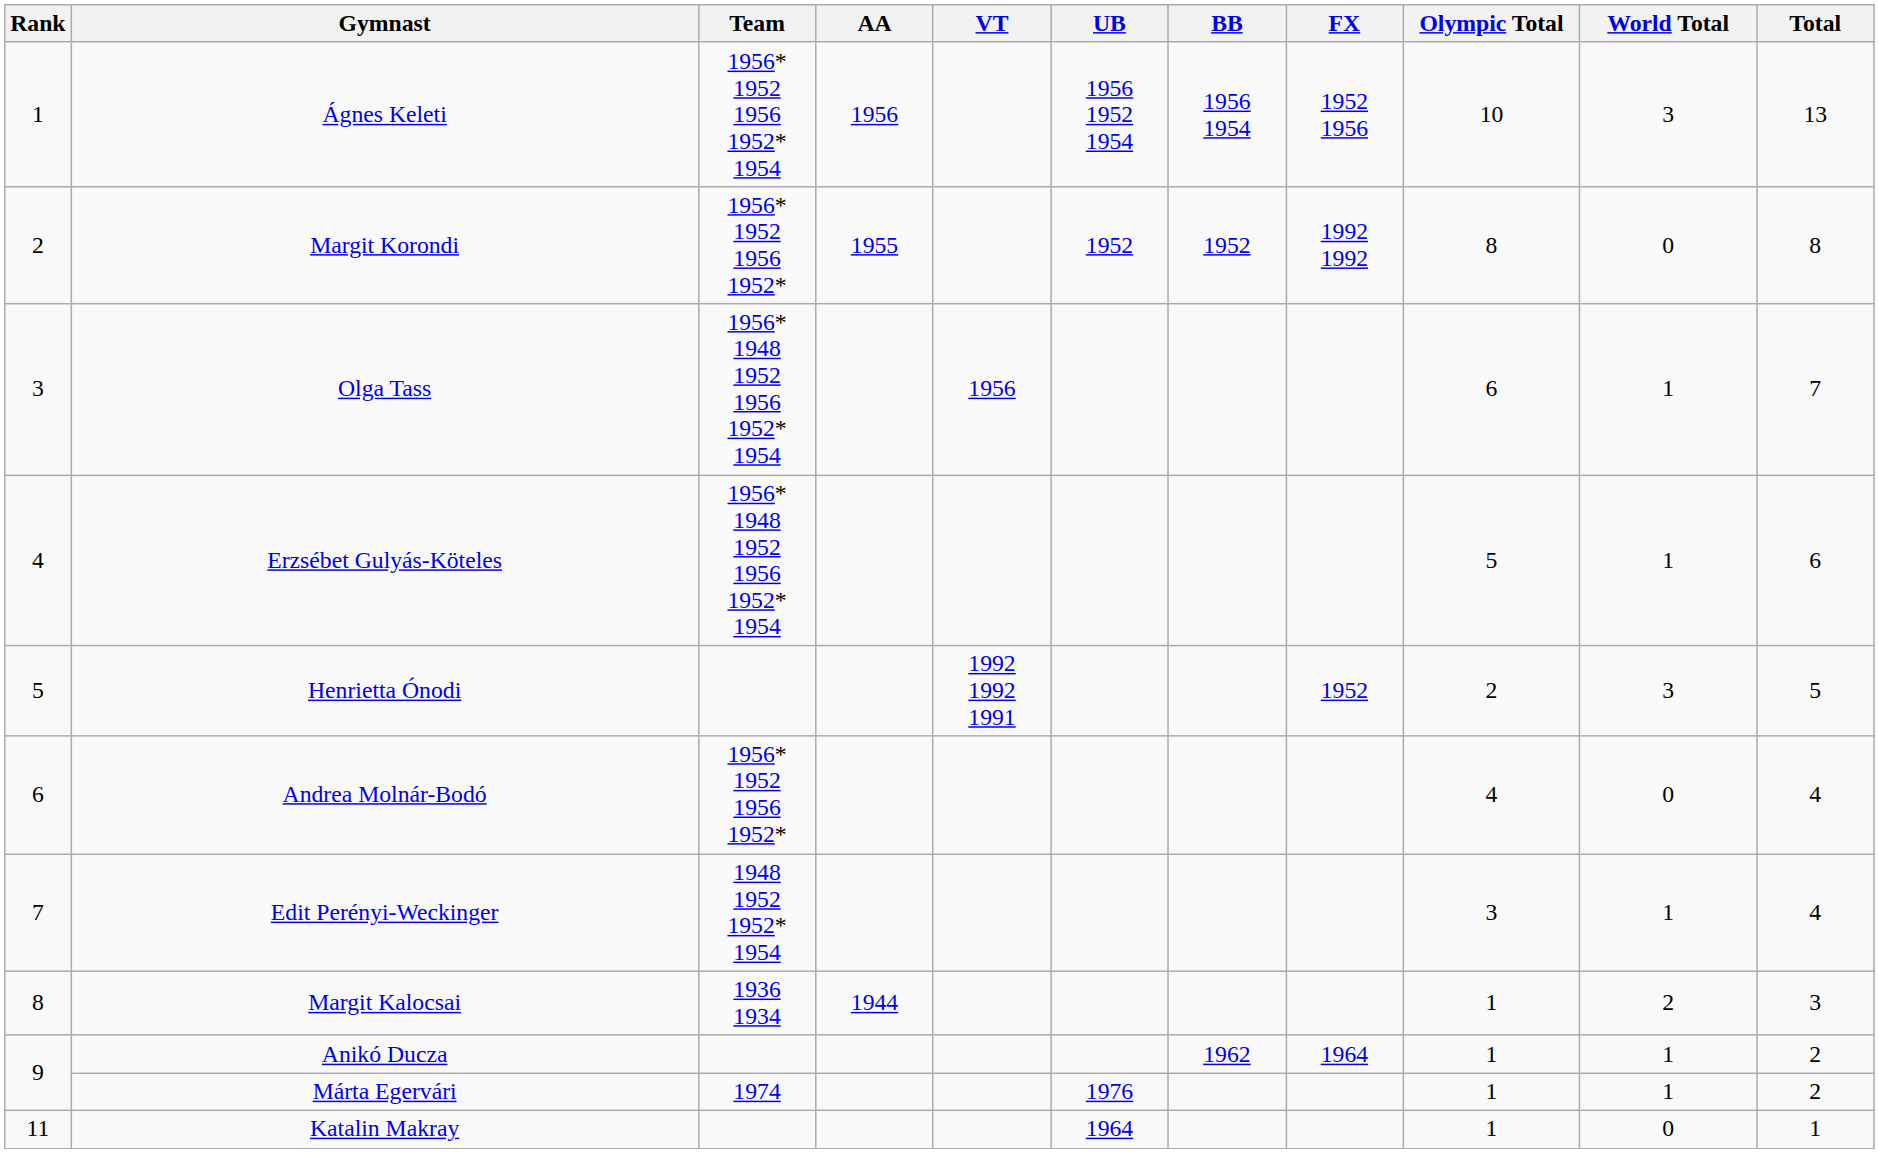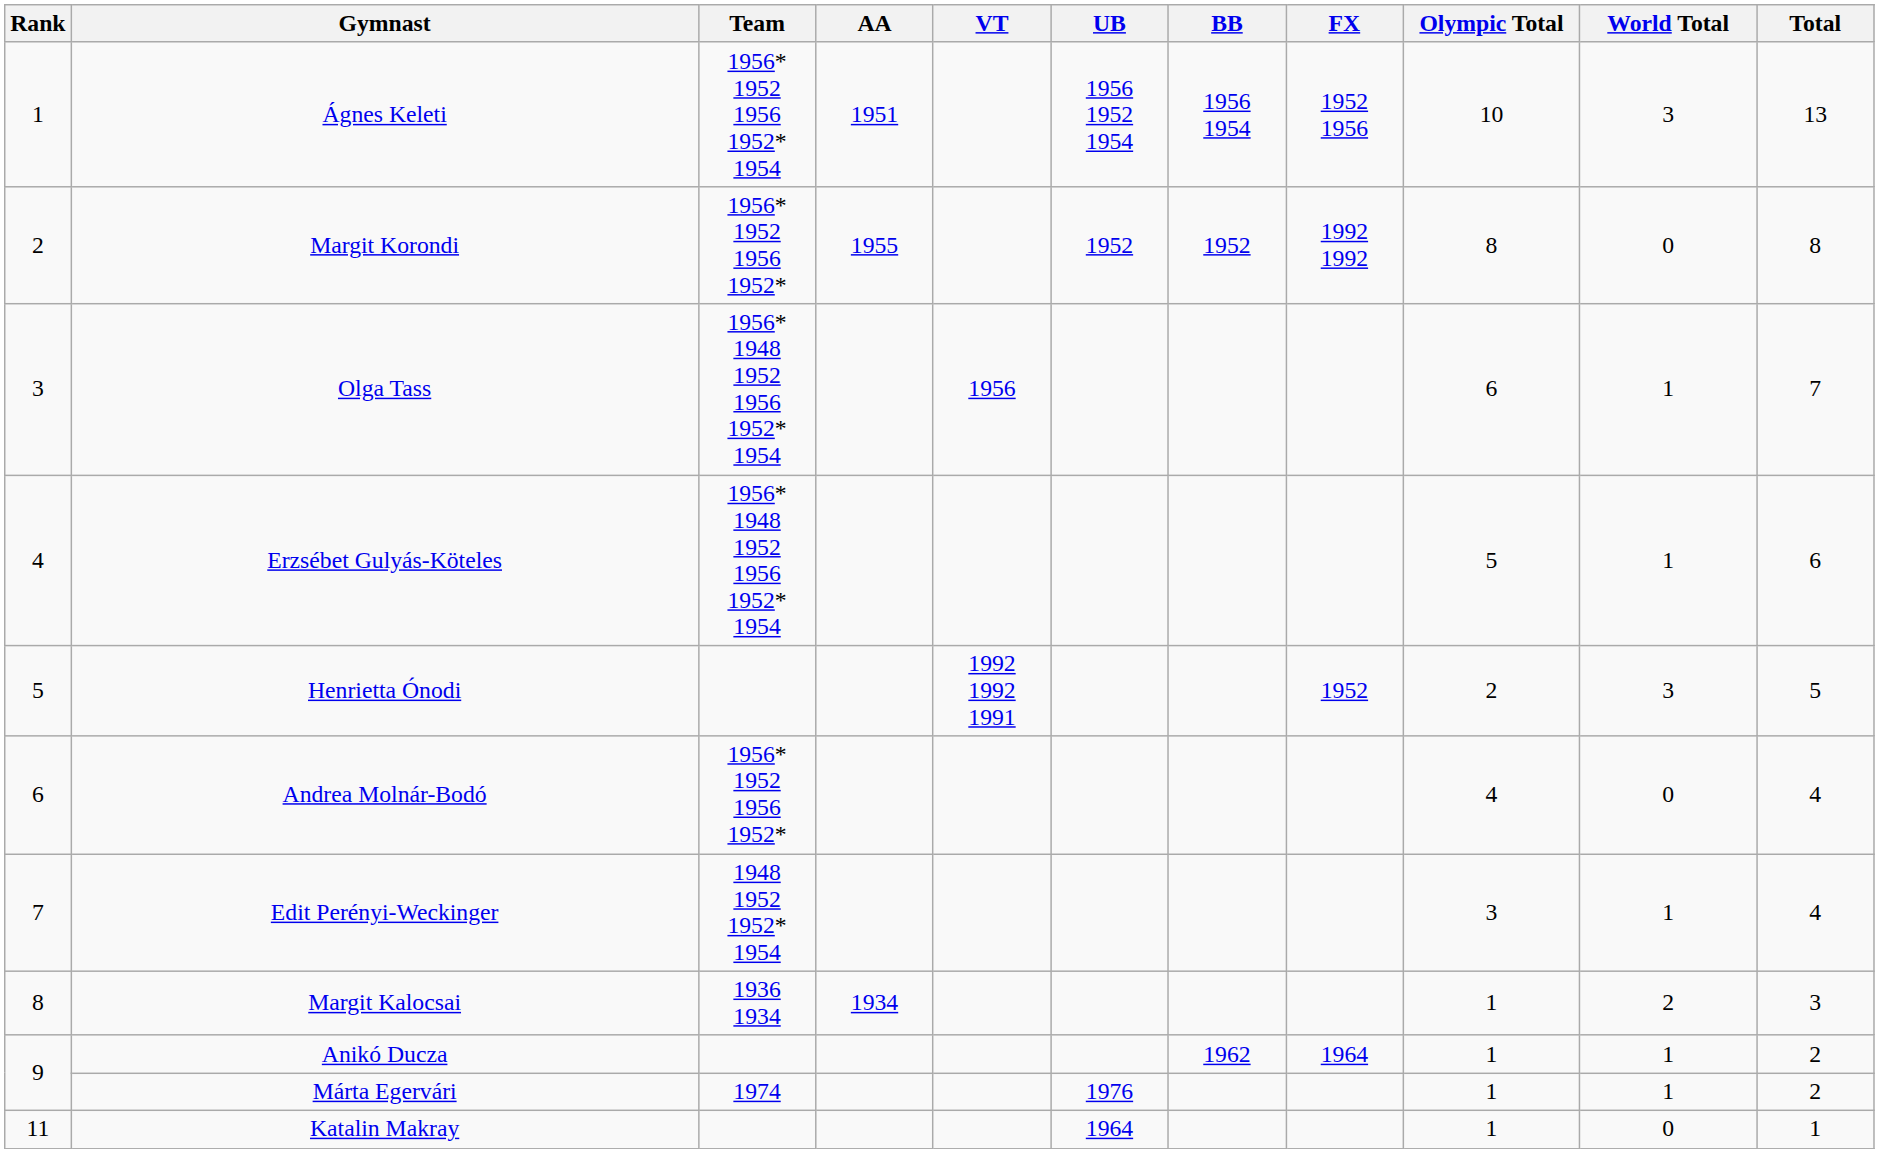Ágnes Keleti | AA: 1956 -> 1951
Margit Kalocsai | AA: 1944 -> 1934
